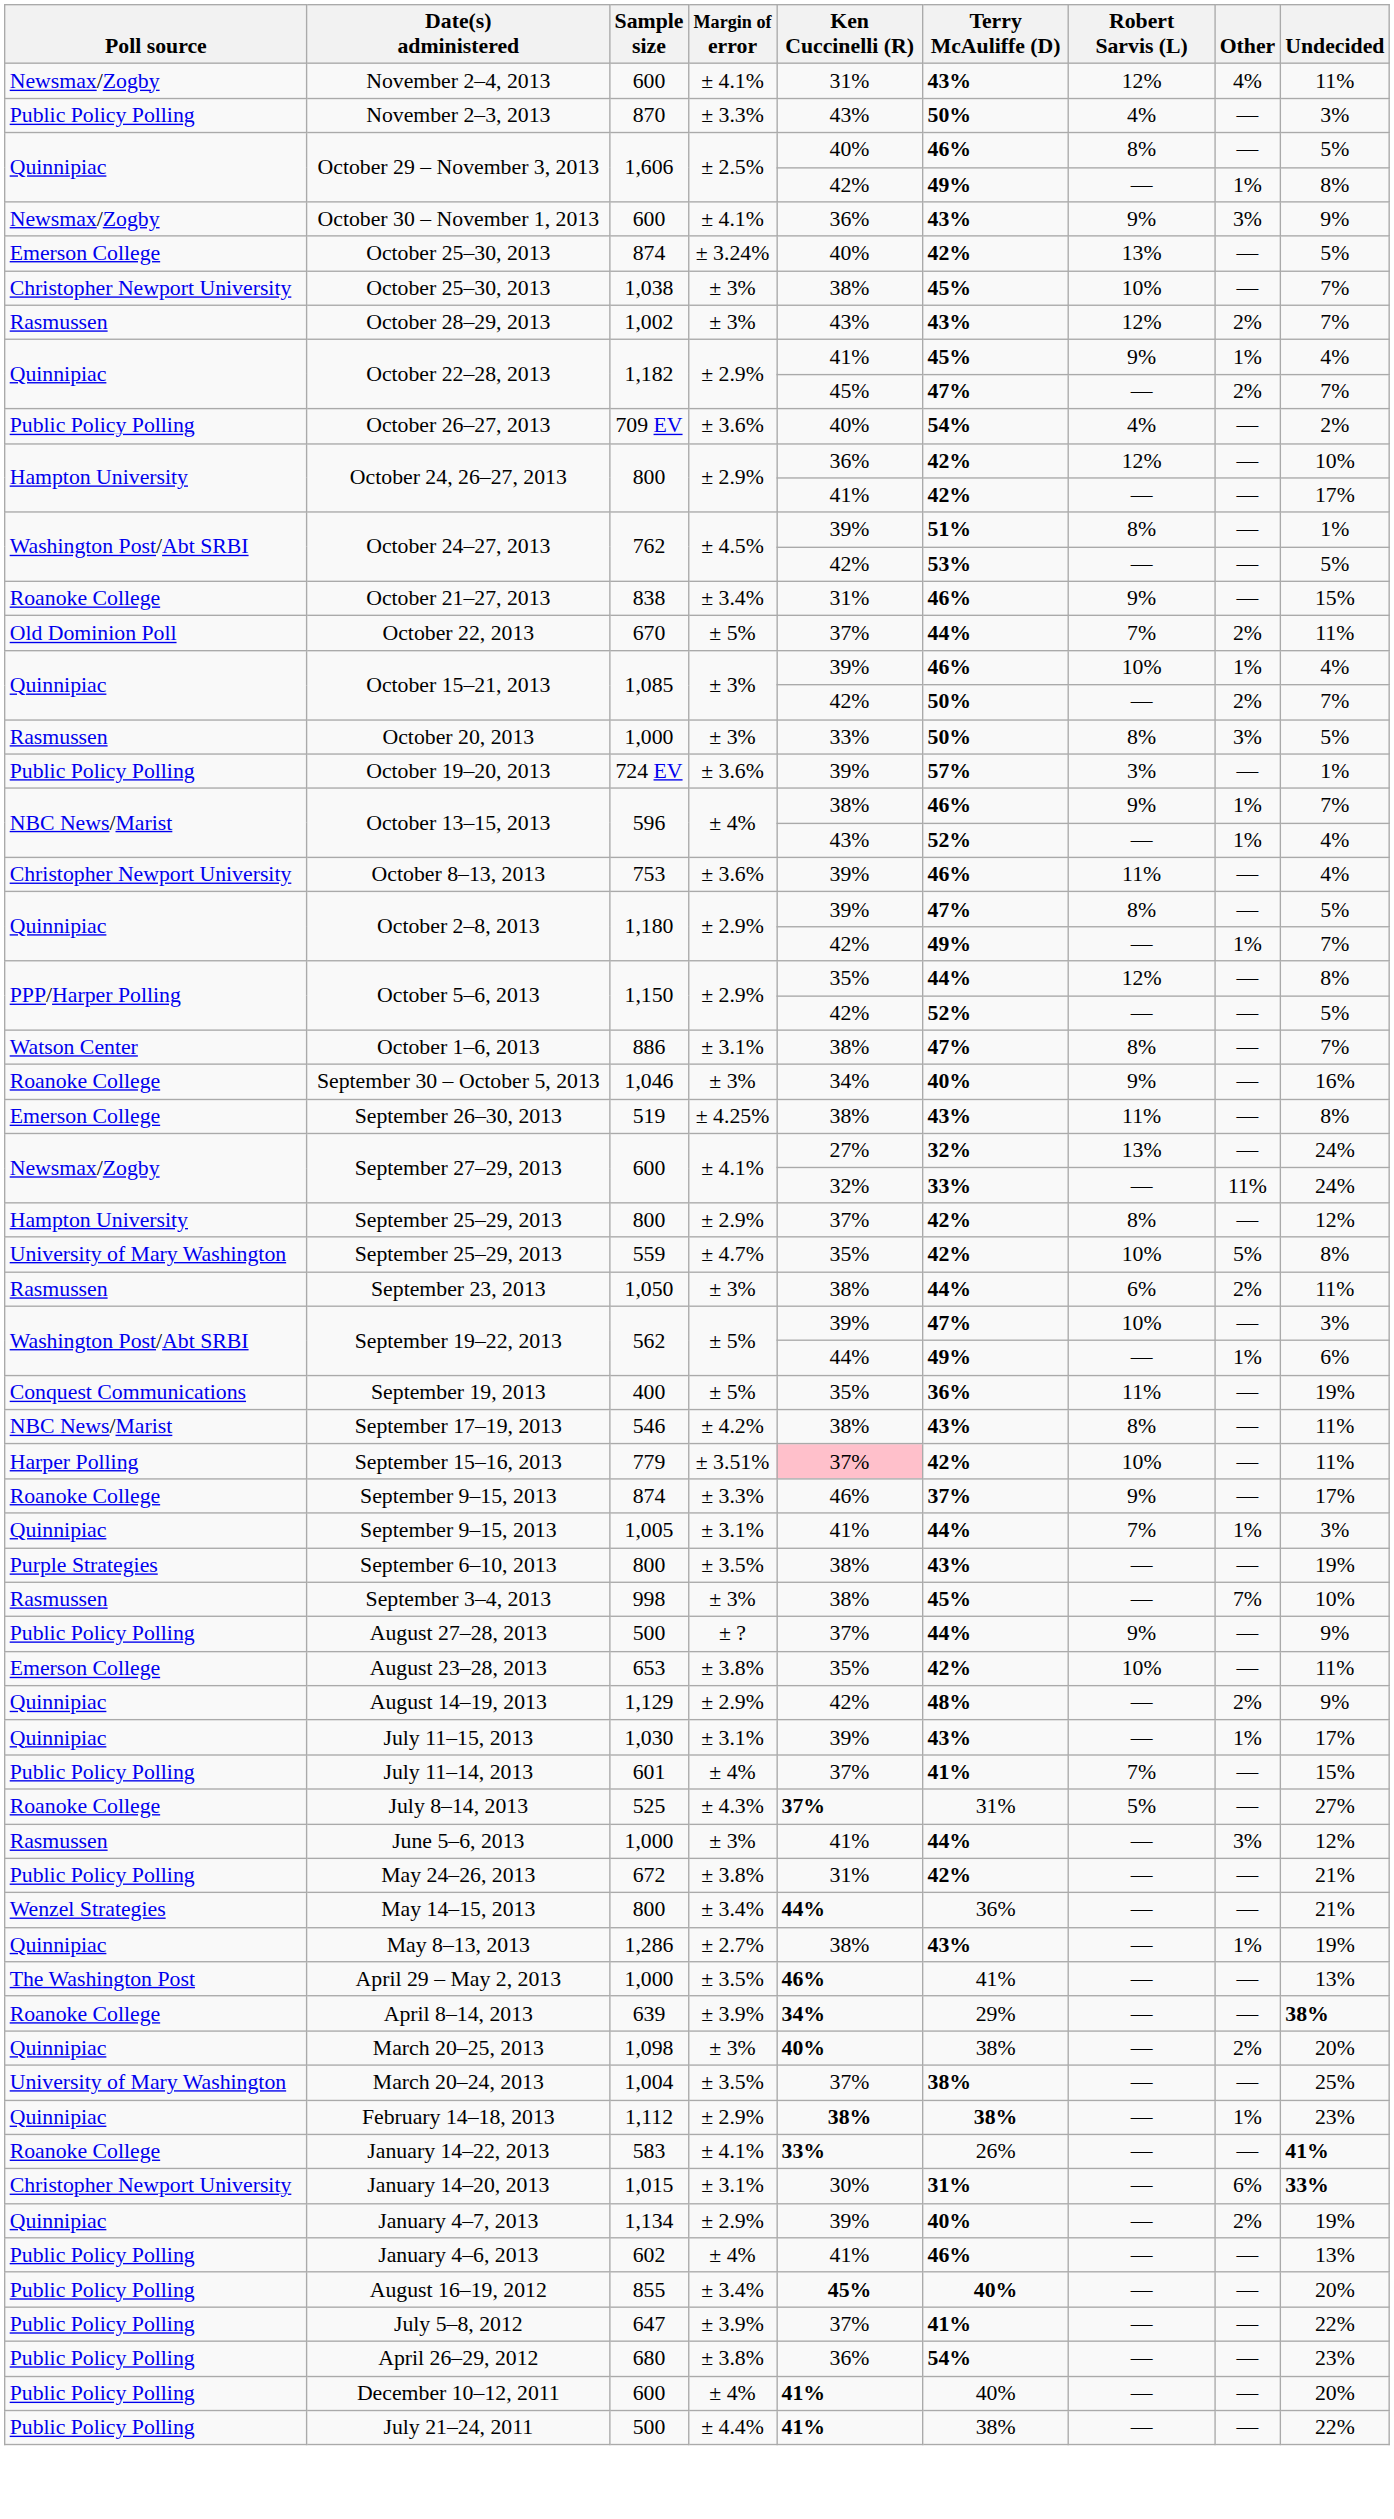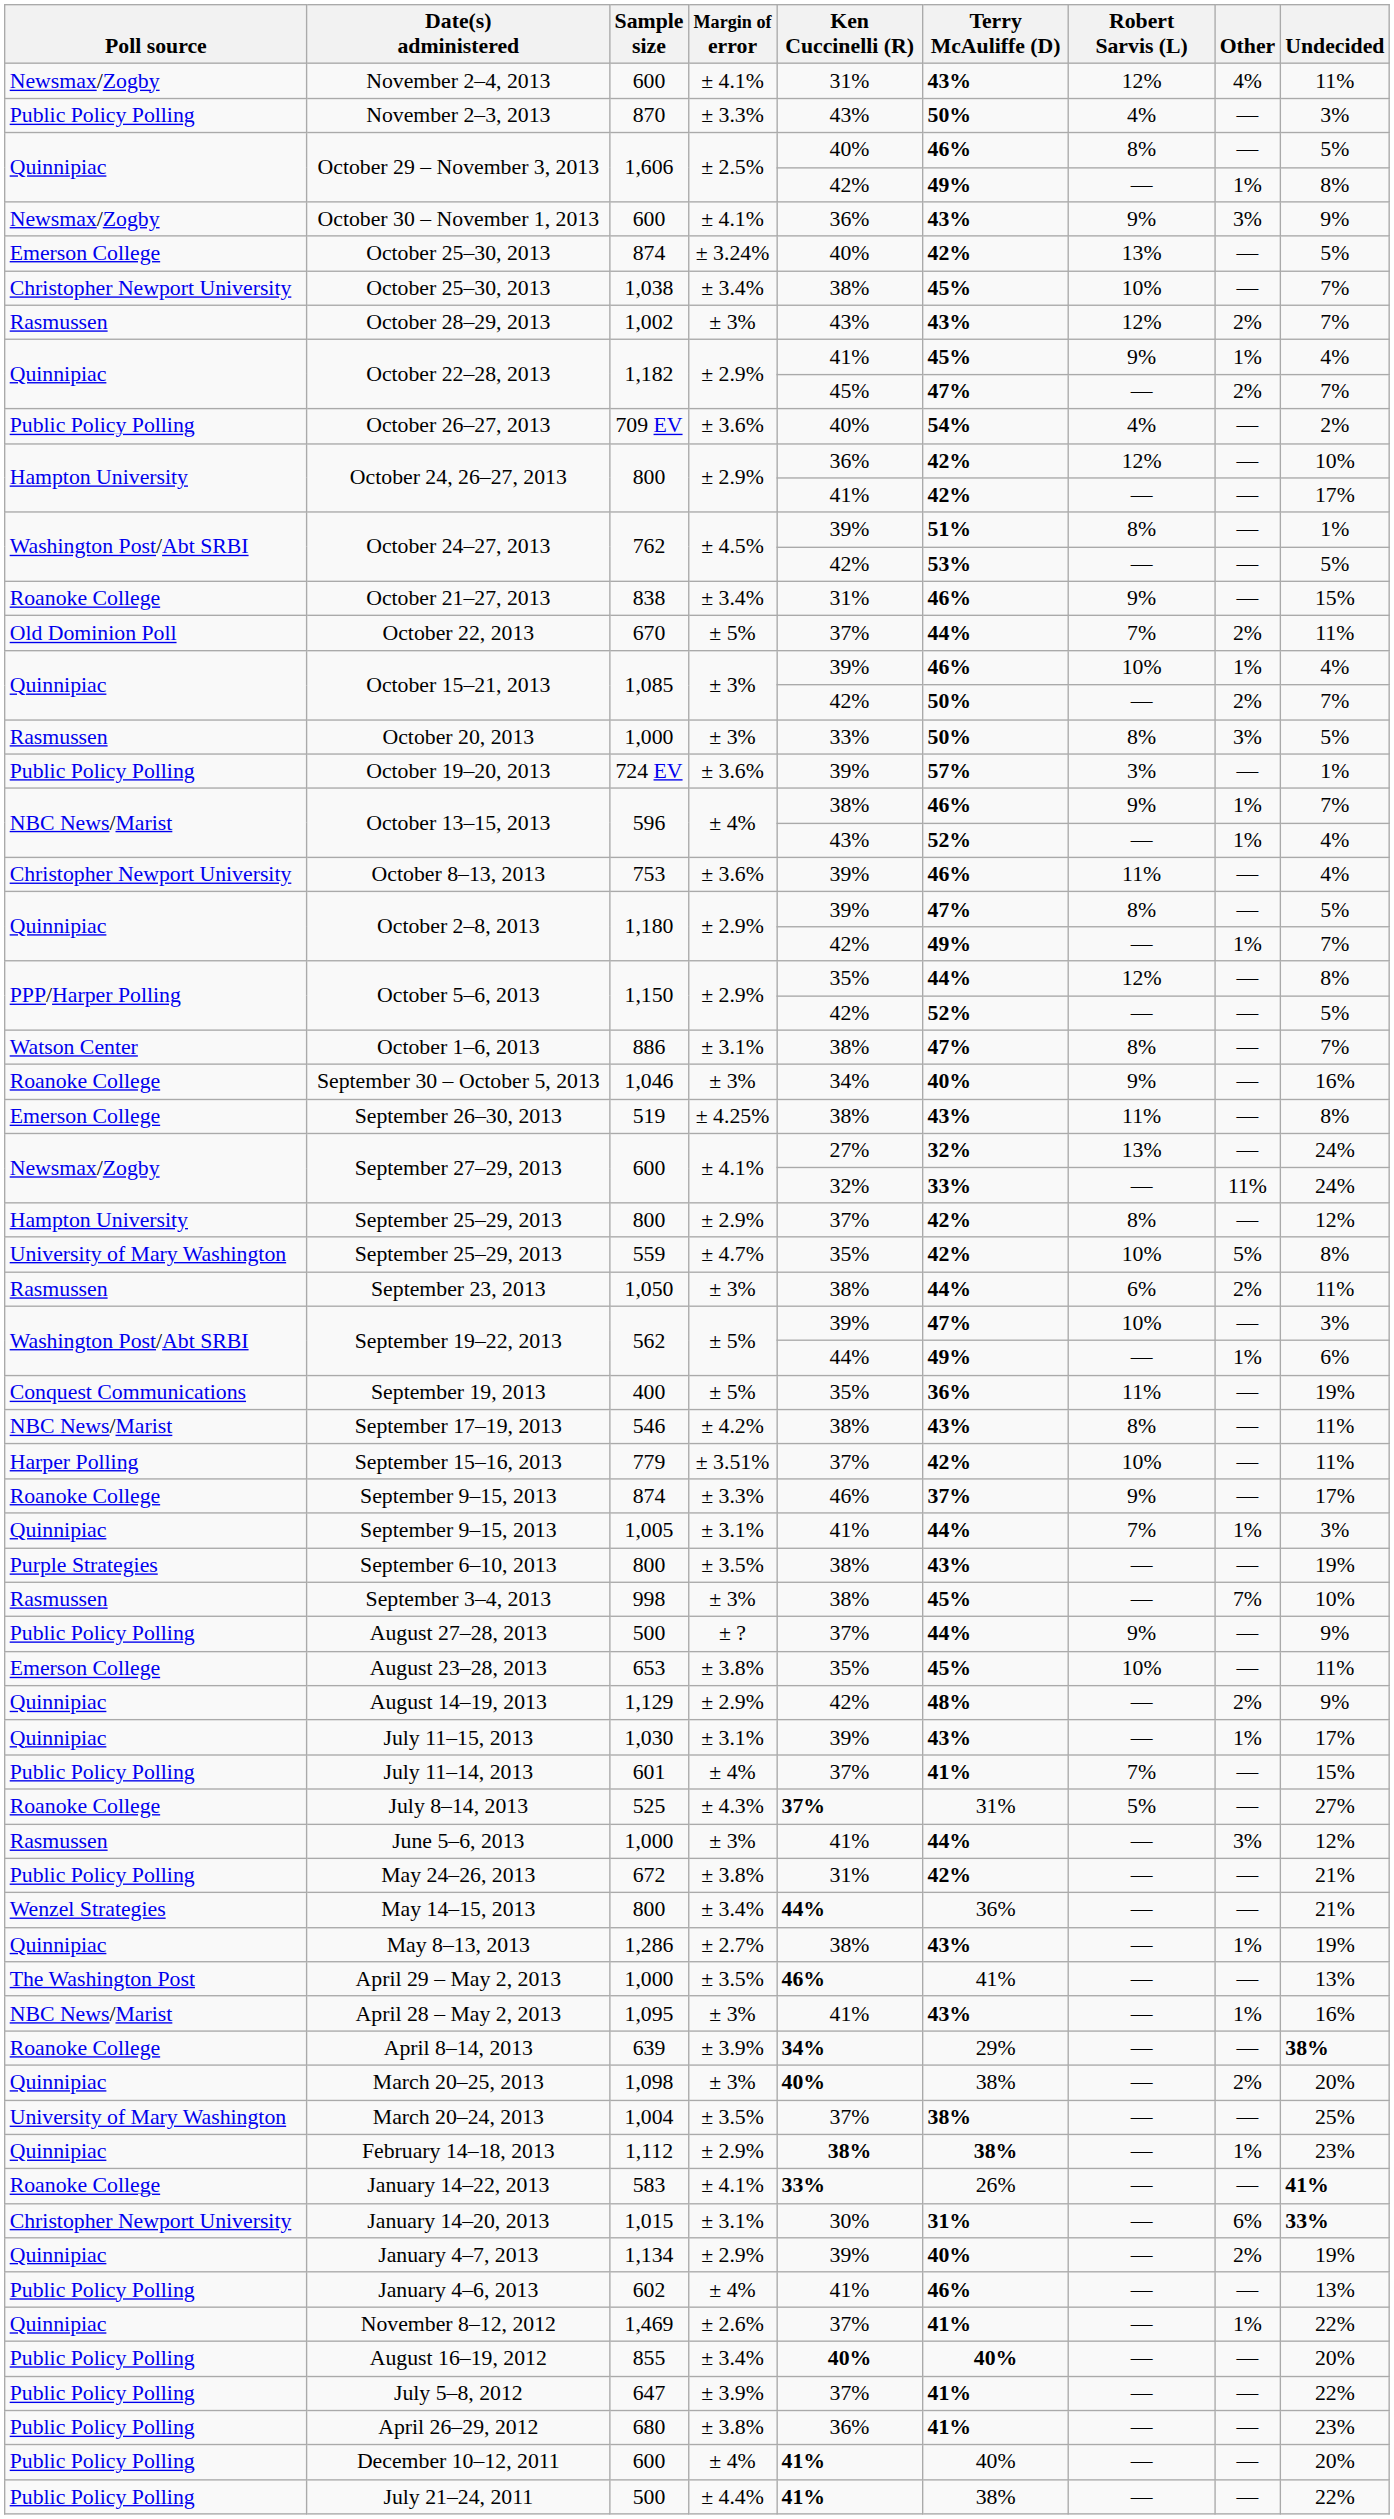October 25–30, 2013 / 1,038 | Margin of error: ± 3% -> ± 3.4%
September 15–16, 2013 | Ken Cuccinelli (R): pink background -> no background
August 23–28, 2013 | Terry McAuliffe (D): 42% -> 45%
+ row: NBC News/Marist | April 28 – May 2, 2013 | 1,095 | ± 3% | 41% | 43% | — | 1% | 16%
+ row: Quinnipiac | November 8–12, 2012 | 1,469 | ± 2.6% | 37% | 41% | — | 1% | 22%
August 16–19, 2012 | Ken Cuccinelli (R): 45% -> 40%
April 26–29, 2012 | Terry McAuliffe (D): 54% -> 41%
